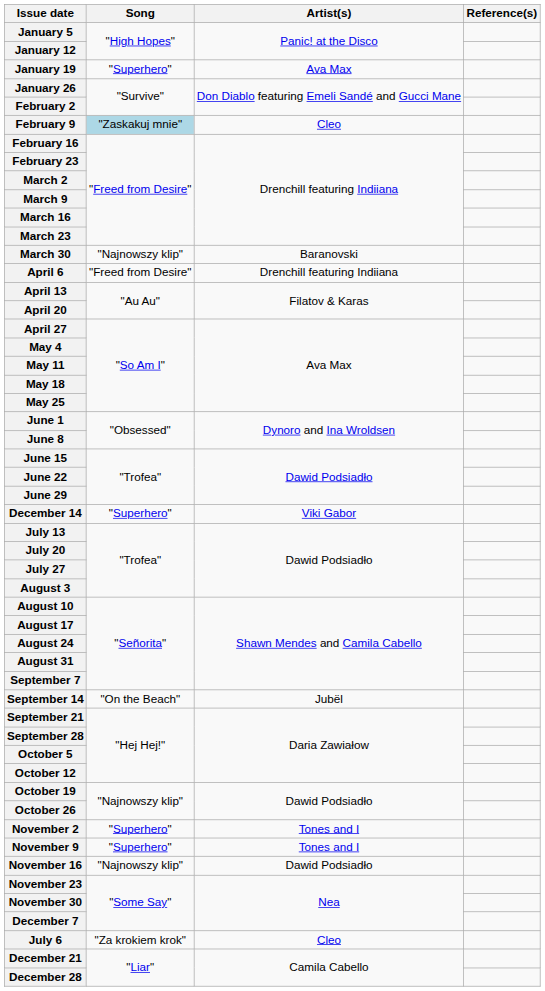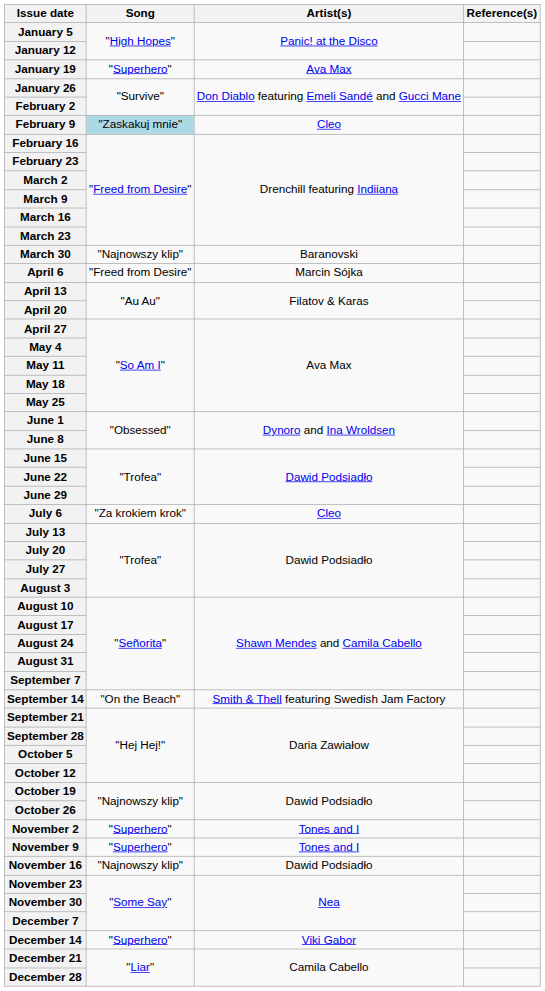April 6 | Artist(s): Drenchill featuring Indiiana -> Marcin Sójka
rows swapped: July 6 <-> December 14
September 14 | Artist(s): Jubël -> Smith & Thell featuring Swedish Jam Factory
